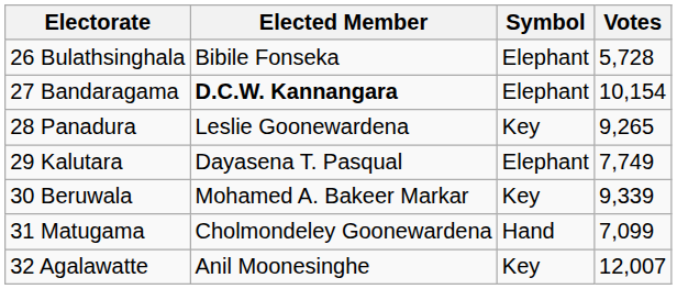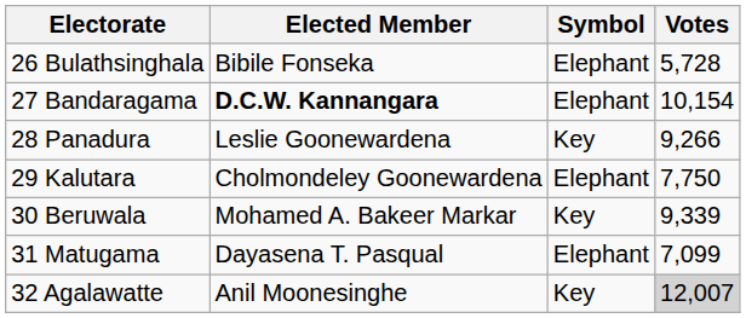28 Panadura | Votes: 9,265 -> 9,266
29 Kalutara | Elected Member: Dayasena T. Pasqual -> Cholmondeley Goonewardena
29 Kalutara | Votes: 7,749 -> 7,750
31 Matugama | Elected Member: Cholmondeley Goonewardena -> Dayasena T. Pasqual
31 Matugama | Symbol: Hand -> Elephant
32 Agalawatte | Votes: no background -> lightgrey background
